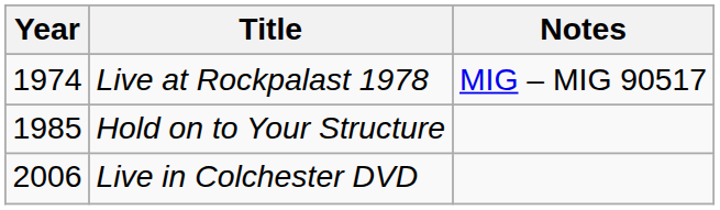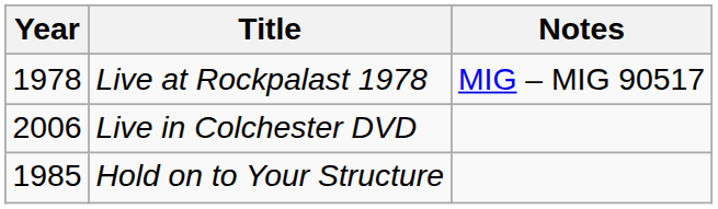Live at Rockpalast 1978 | Year: 1974 -> 1978
rows swapped: Hold on to Your Structure <-> Live in Colchester DVD
